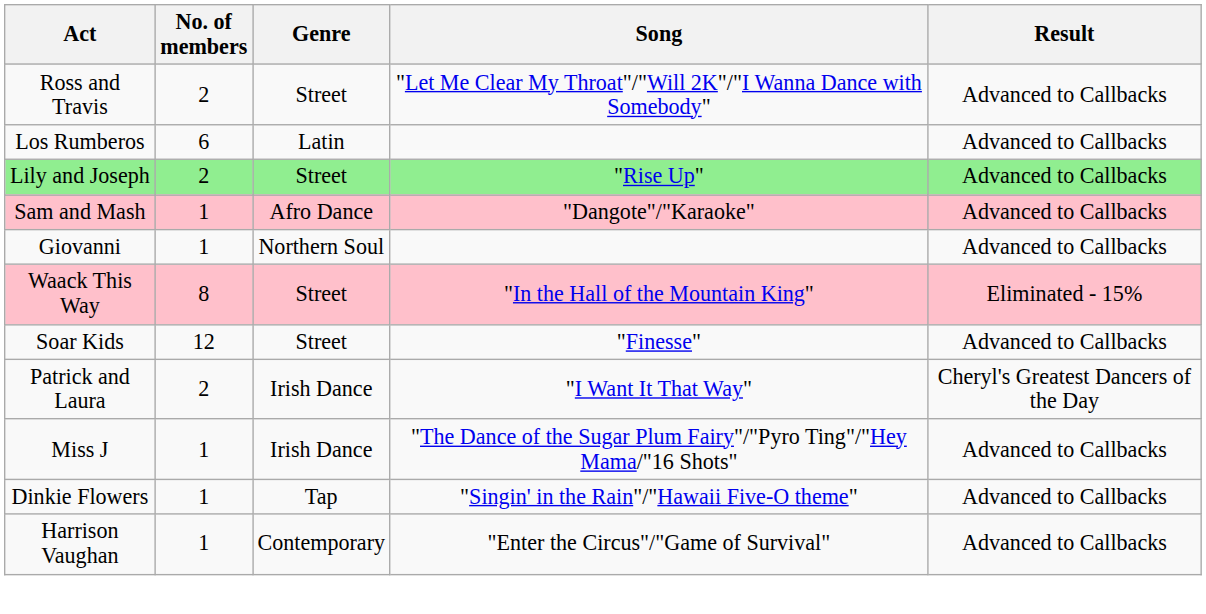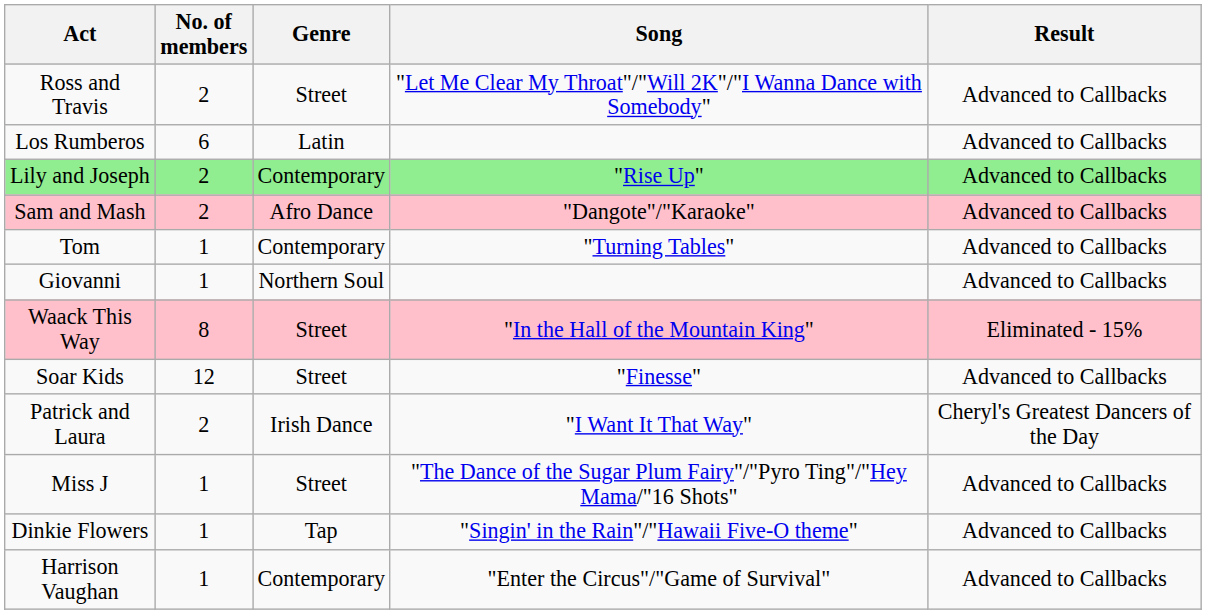Lily and Joseph | Genre: Street -> Contemporary
Sam and Mash | No. of members: 1 -> 2
+ row: Tom | 1 | Contemporary | "Turning Tables" | Advanced to Callbacks
Miss J | Genre: Irish Dance -> Street
